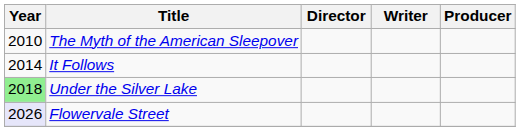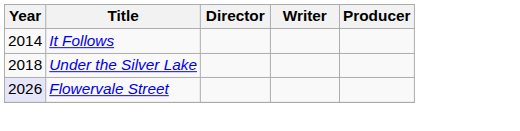- row: 2010 | The Myth of the American Sleepover
Under the Silver Lake | Year: lightgreen background -> no background
